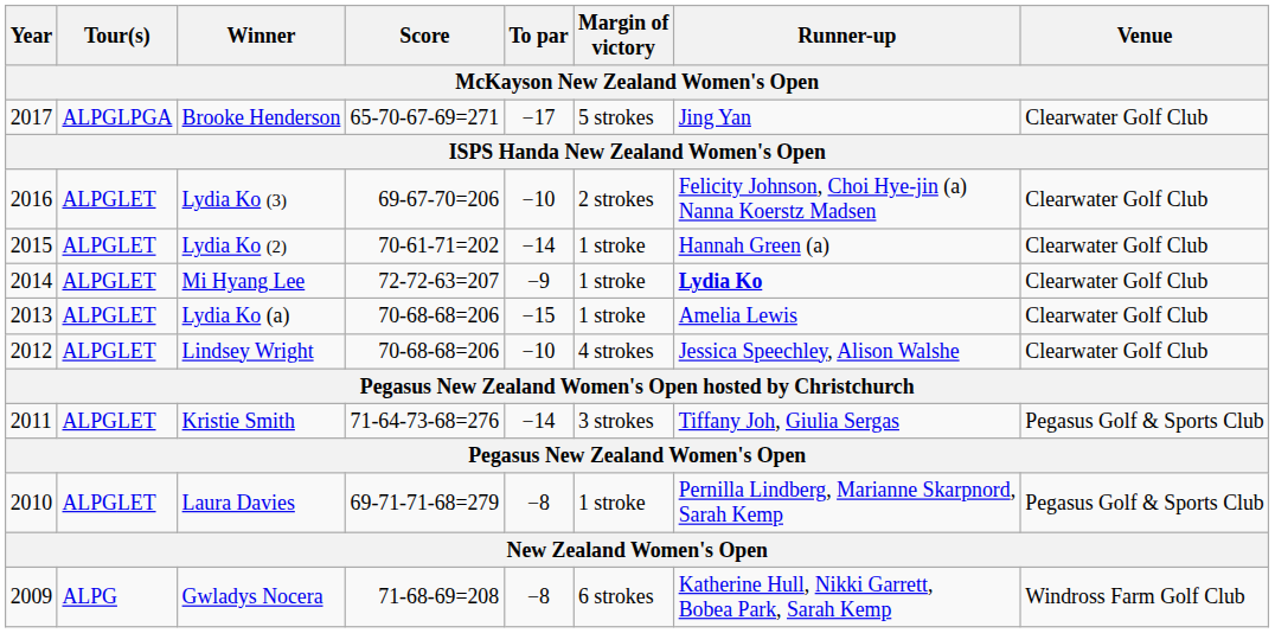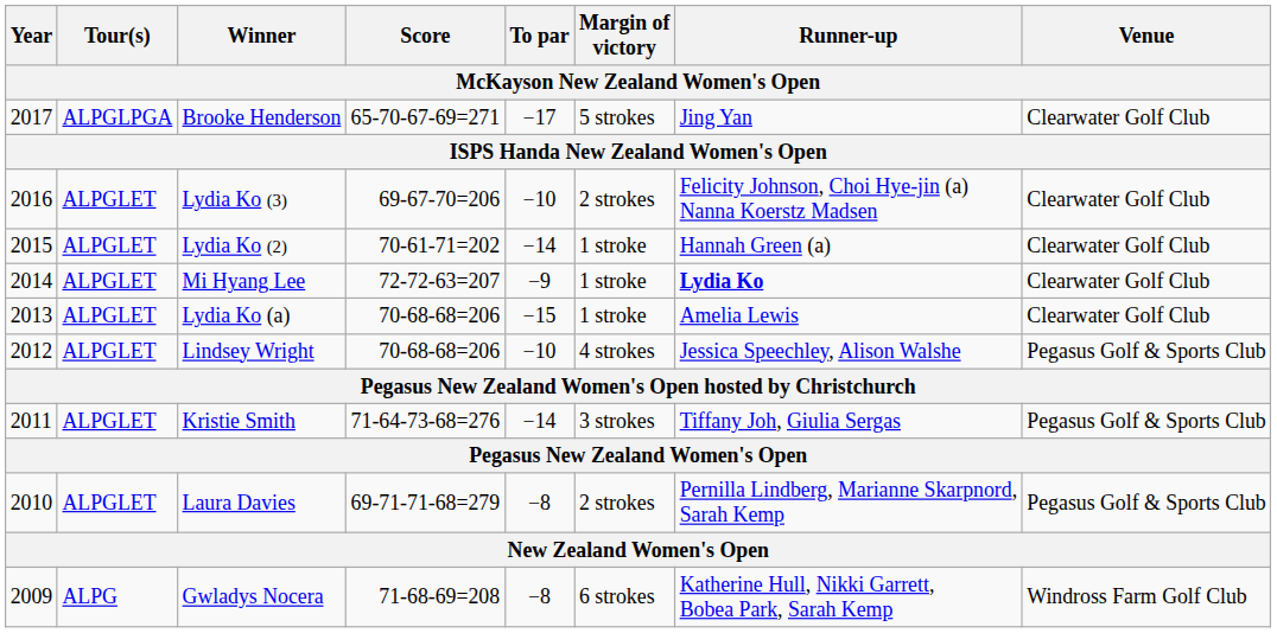Lindsey Wright | Venue: Clearwater Golf Club -> Pegasus Golf & Sports Club
Laura Davies | Margin of victory: 1 stroke -> 2 strokes
